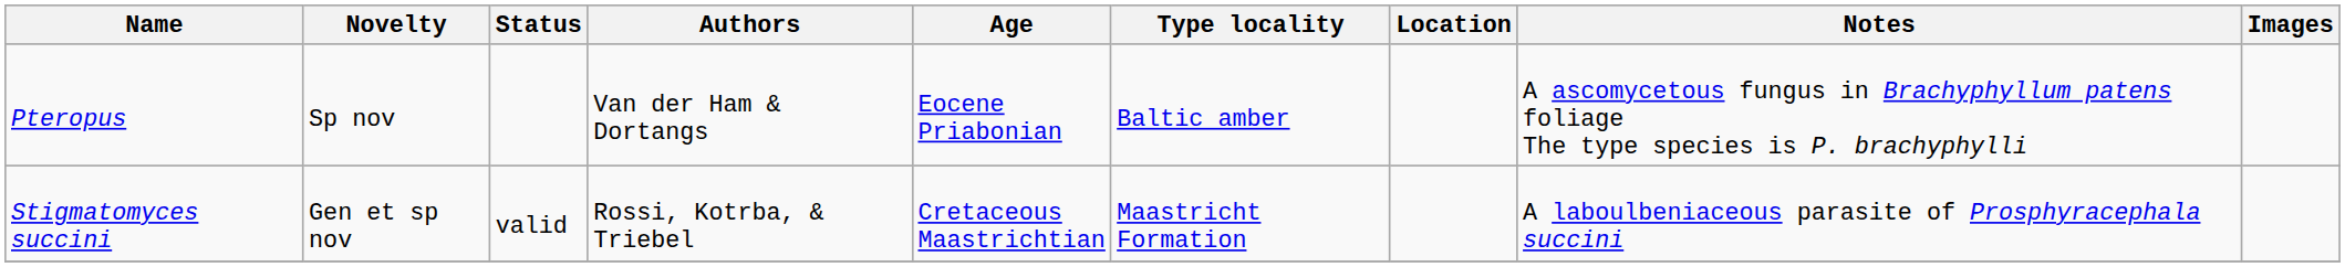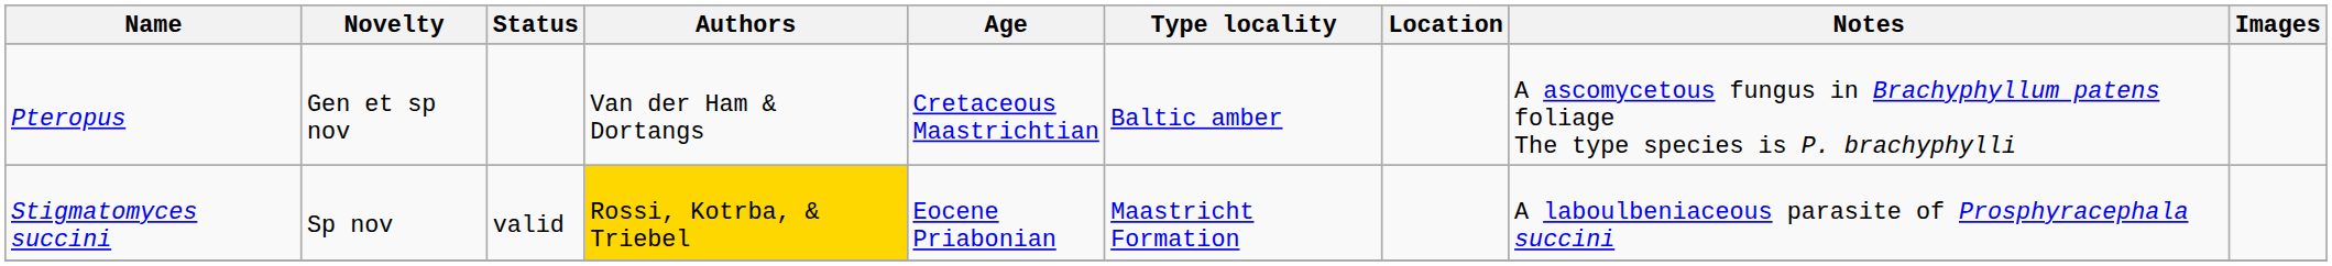Pteropus | Novelty: Sp nov -> Gen et sp nov
Pteropus | Age: Eocene Priabonian -> Cretaceous Maastrichtian
Stigmatomyces succini | Novelty: Gen et sp nov -> Sp nov
Stigmatomyces succini | Authors: no background -> gold background
Stigmatomyces succini | Age: Cretaceous Maastrichtian -> Eocene Priabonian
